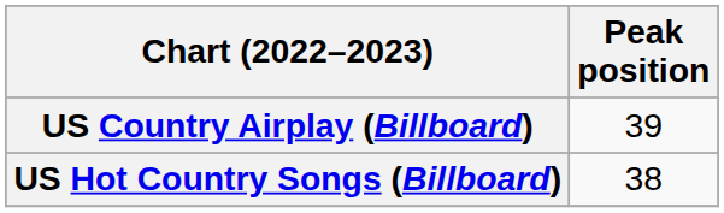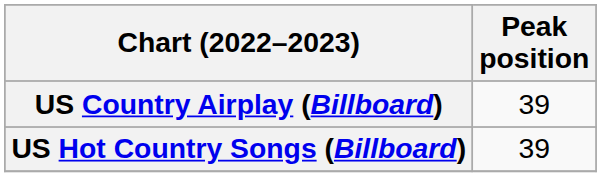US Hot Country Songs (Billboard) | Peak position: 38 -> 39
